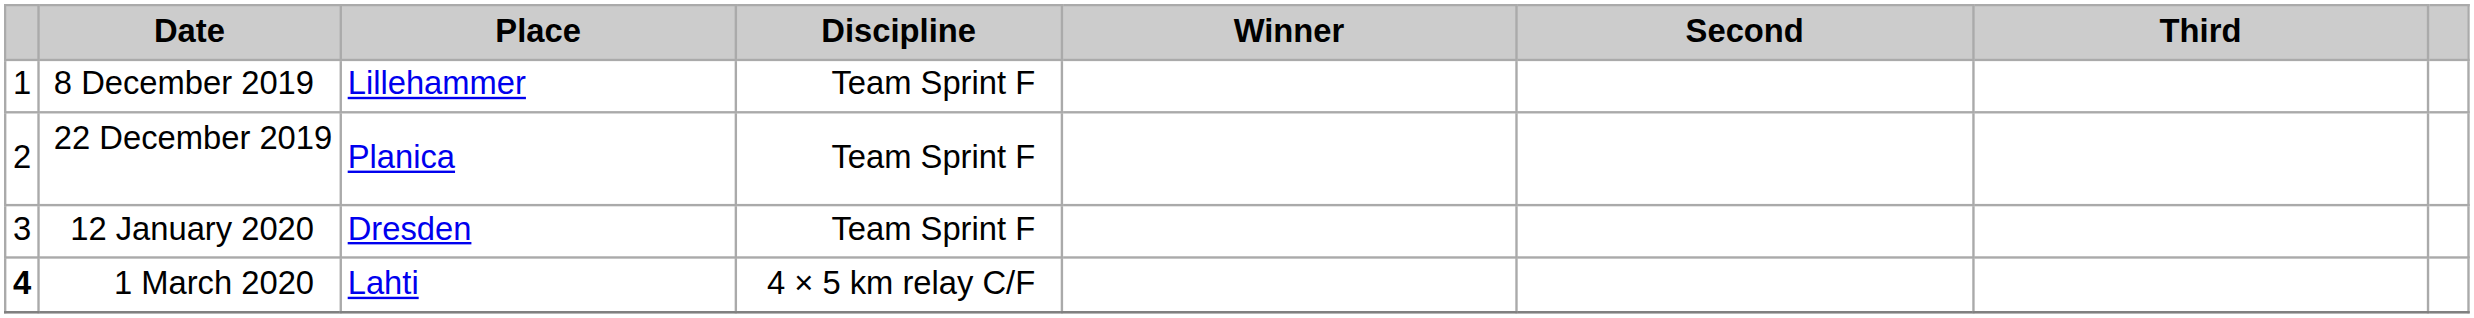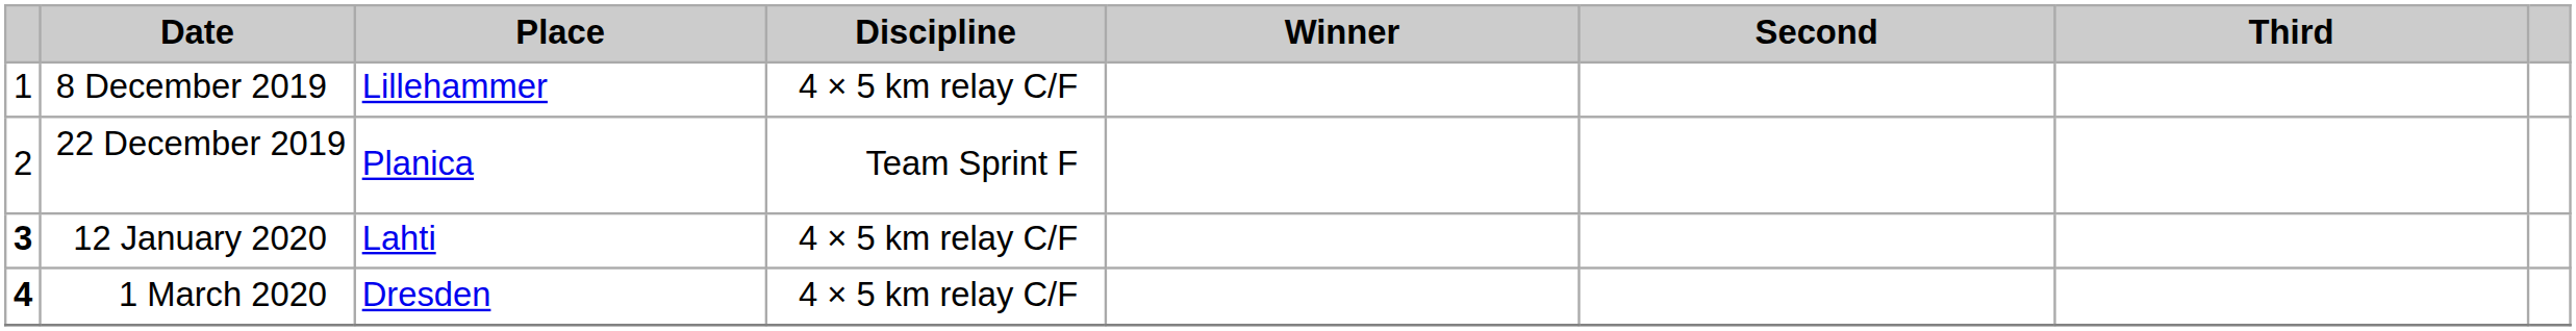8 December 2019 | Discipline: Team Sprint F -> 4 × 5 km relay C/F
12 January 2020 | column 1: normal -> bold
12 January 2020 | Place: Dresden -> Lahti
12 January 2020 | Discipline: Team Sprint F -> 4 × 5 km relay C/F
1 March 2020 | Place: Lahti -> Dresden
